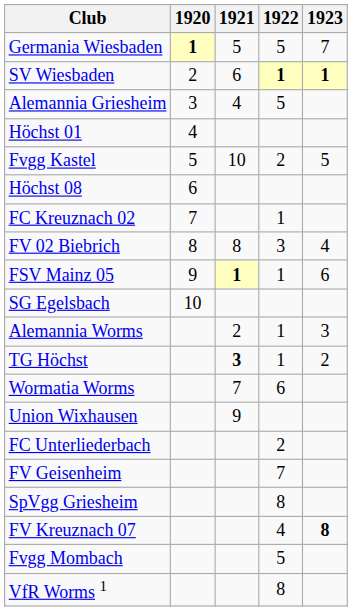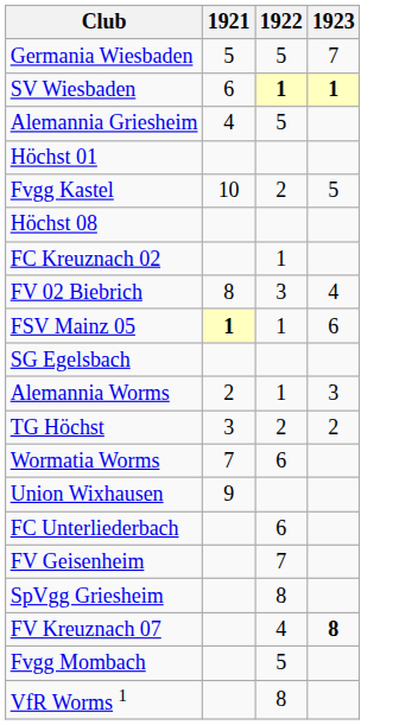- column: 1920 | 1 | 2 | 3 | 4 | 5 | 6 | 7 | 8 | 9 | 10
TG Höchst | 1921: bold -> normal
TG Höchst | 1922: 1 -> 2
FC Unterliederbach | 1922: 2 -> 6
